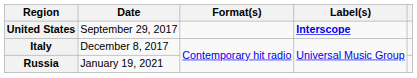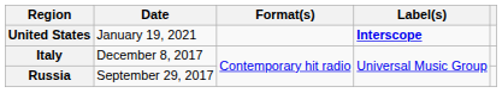United States | Date: September 29, 2017 -> January 19, 2021
Russia | Date: January 19, 2021 -> September 29, 2017
